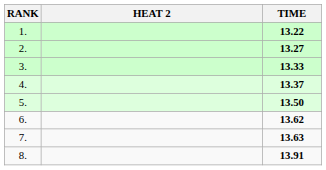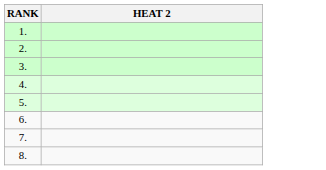- column: TIME | 13.22 | 13.27 | 13.33 | 13.37 | 13.50 | 13.62 | 13.63 | 13.91
